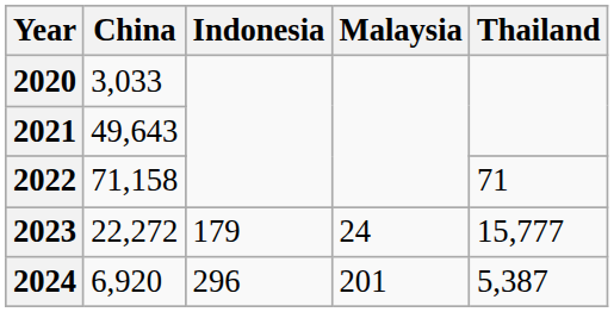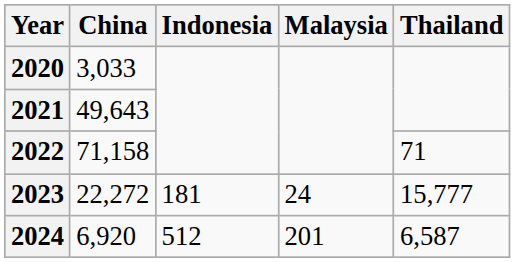2023 | Indonesia: 179 -> 181
2024 | Indonesia: 296 -> 512
2024 | Thailand: 5,387 -> 6,587
